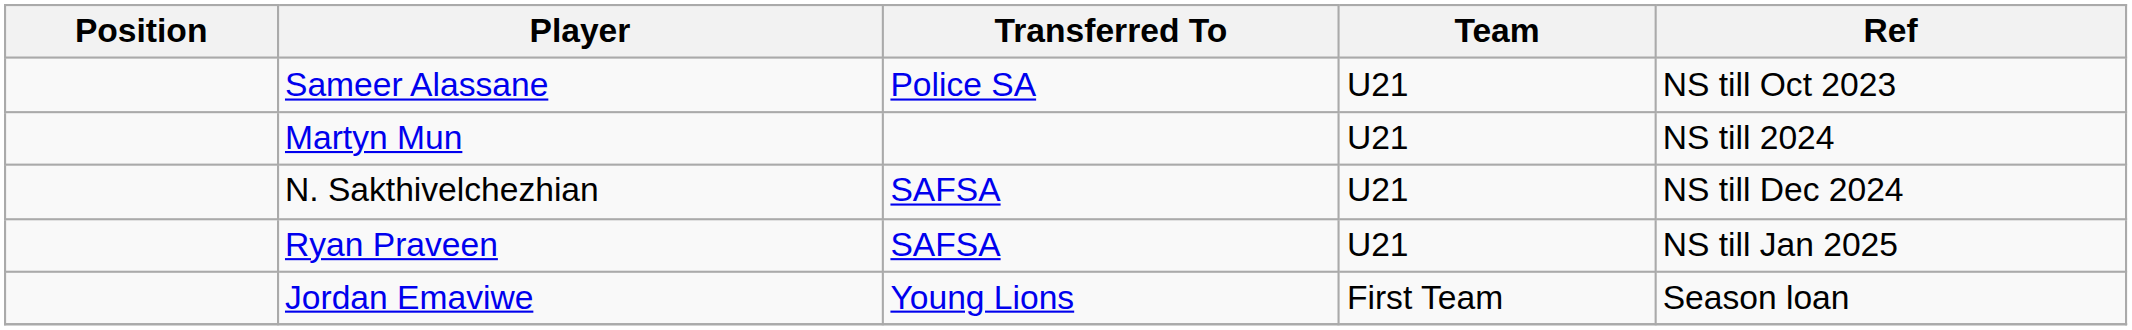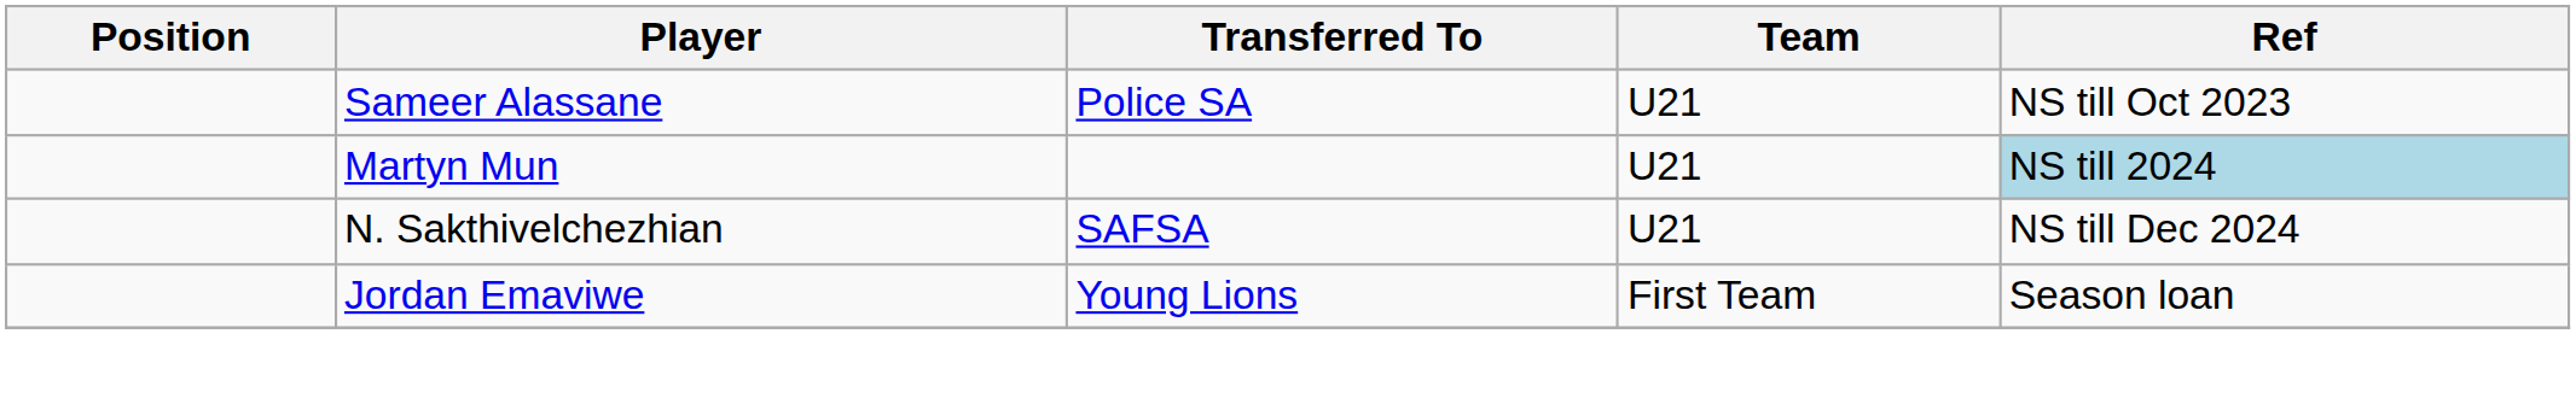Martyn Mun | Ref: no background -> lightblue background
- row: Ryan Praveen | SAFSA | U21 | NS till Jan 2025
